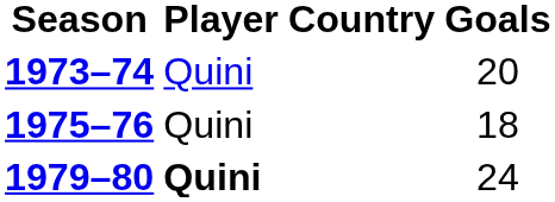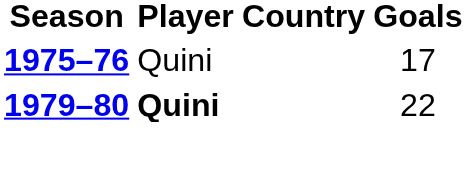- row: 1973–74 | Quini | 20
1975–76 | Goals: 18 -> 17
1979–80 | Goals: 24 -> 22
